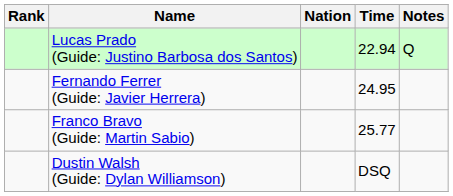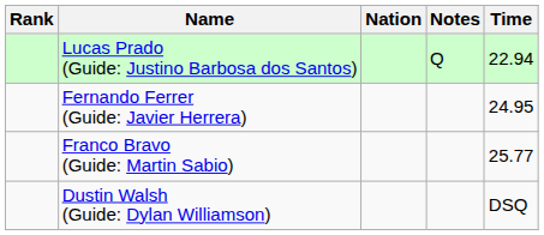columns swapped: Time <-> Notes
